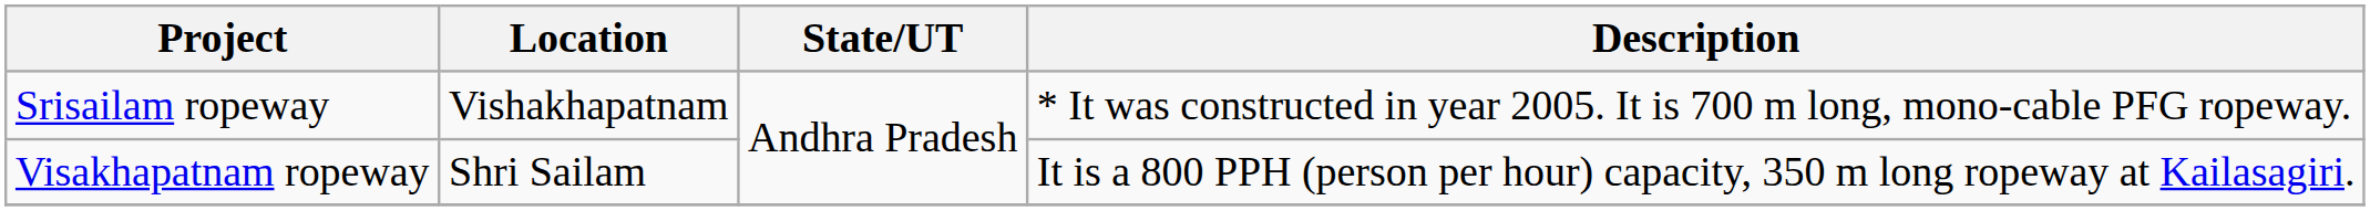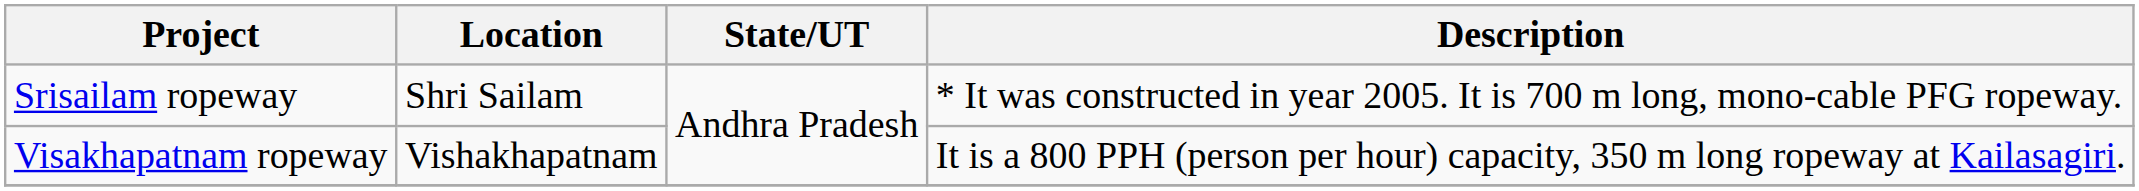Srisailam ropeway | Location: Vishakhapatnam -> Shri Sailam
Visakhapatnam ropeway | Location: Shri Sailam -> Vishakhapatnam
